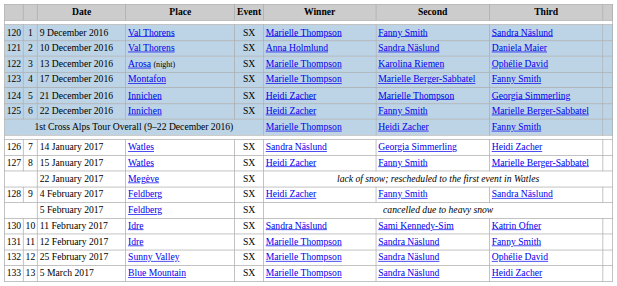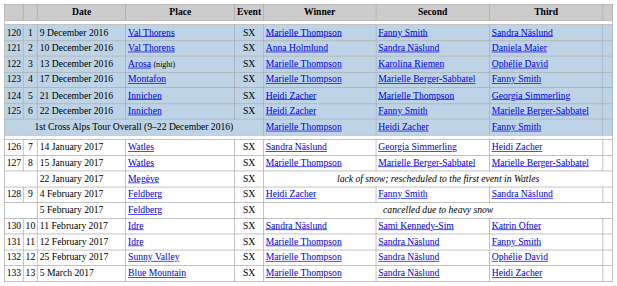15 January 2017 | Winner: Heidi Zacher -> Marielle Thompson
15 January 2017 | Second: Fanny Smith -> Marielle Berger-Sabbatel
